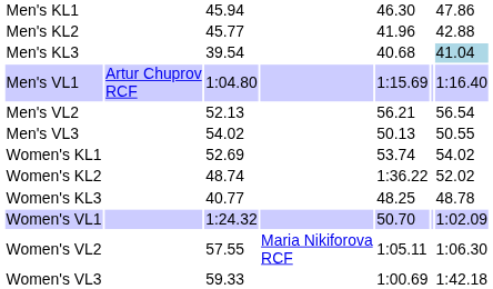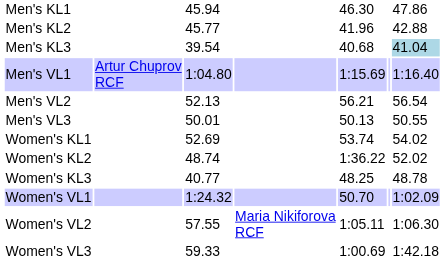Men's VL3 | column 3: 54.02 -> 50.01
